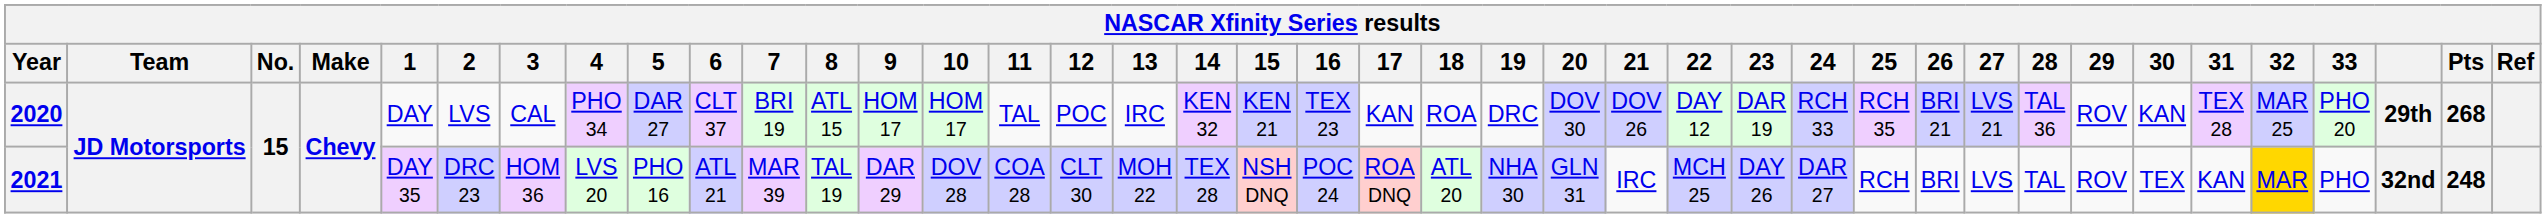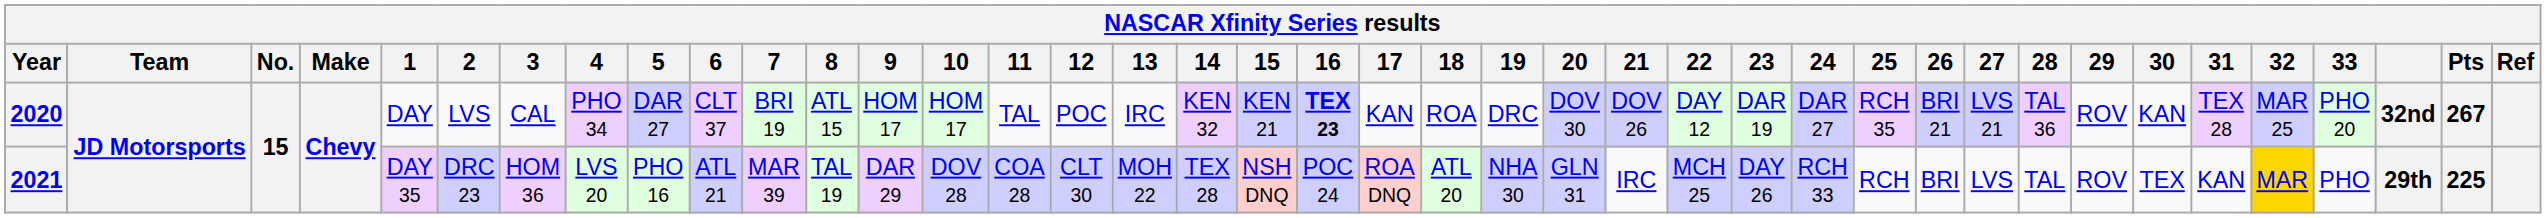2020 | 16: normal -> bold
2020 | 24: RCH 33 -> DAR 27
2020 | column 38: 29th -> 32nd
2020 | Pts: 268 -> 267
2021 | 24: DAR 27 -> RCH 33
2021 | column 38: 32nd -> 29th
2021 | Pts: 248 -> 225
